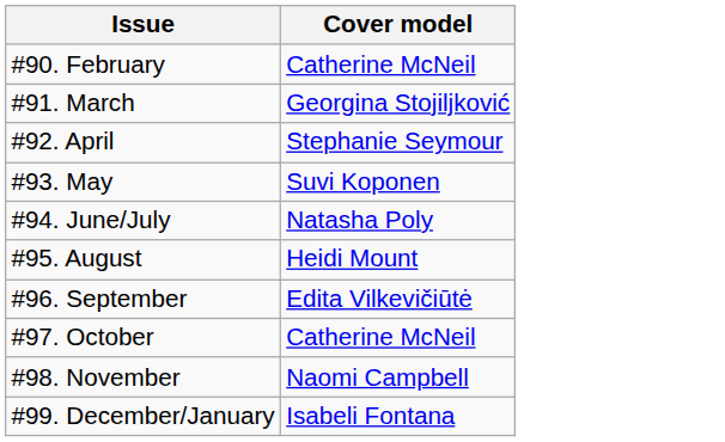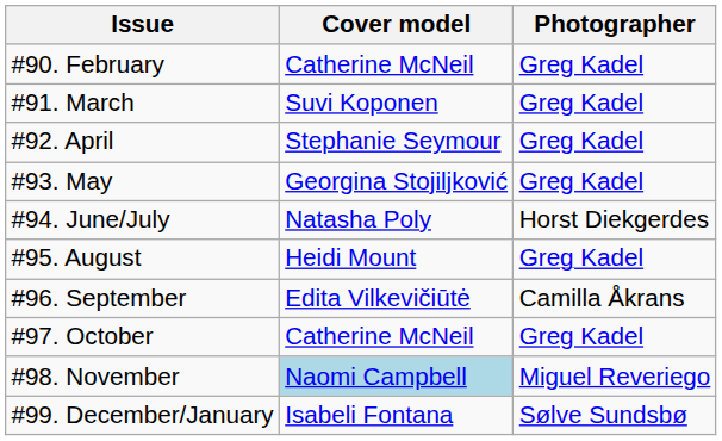+ column: Photographer | Greg Kadel | Greg Kadel | Greg Kadel | Greg Kadel | Horst Diekgerdes | Greg Kadel | Camilla Åkrans | Greg Kadel | Miguel Reveriego | Sølve Sundsbø
#91. March | Cover model: Georgina Stojiljković -> Suvi Koponen
#93. May | Cover model: Suvi Koponen -> Georgina Stojiljković
#98. November | Cover model: no background -> lightblue background
